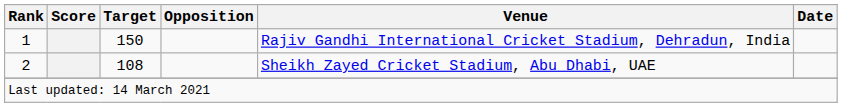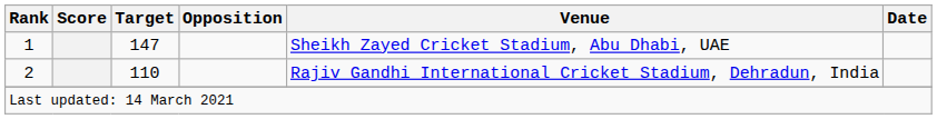1 | Target: 150 -> 147
1 | Venue: Rajiv Gandhi International Cricket Stadium, Dehradun, India -> Sheikh Zayed Cricket Stadium, Abu Dhabi, UAE
2 | Target: 108 -> 110
2 | Venue: Sheikh Zayed Cricket Stadium, Abu Dhabi, UAE -> Rajiv Gandhi International Cricket Stadium, Dehradun, India
